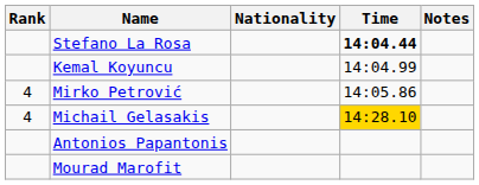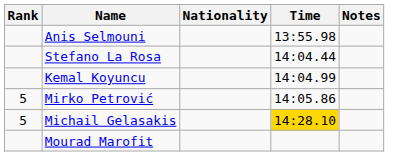+ row: Anis Selmouni | 13:55.98
Stefano La Rosa | Time: bold -> normal
Mirko Petrović | Rank: 4 -> 5
Michail Gelasakis | Rank: 4 -> 5
- row: Antonios Papantonis
